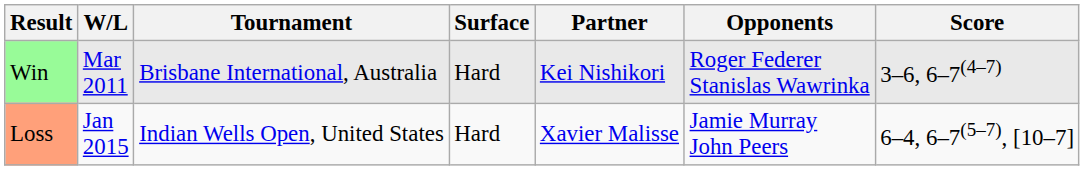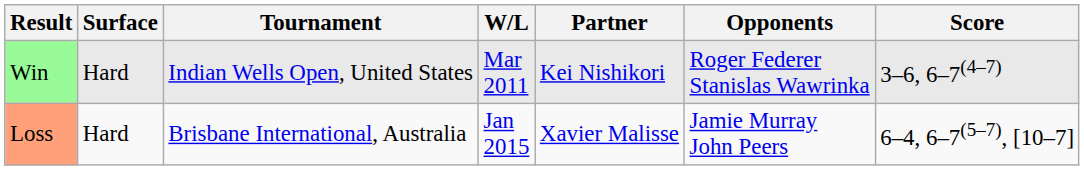columns swapped: W/L <-> Surface
Win | Tournament: Brisbane International, Australia -> Indian Wells Open, United States
Loss | Tournament: Indian Wells Open, United States -> Brisbane International, Australia
